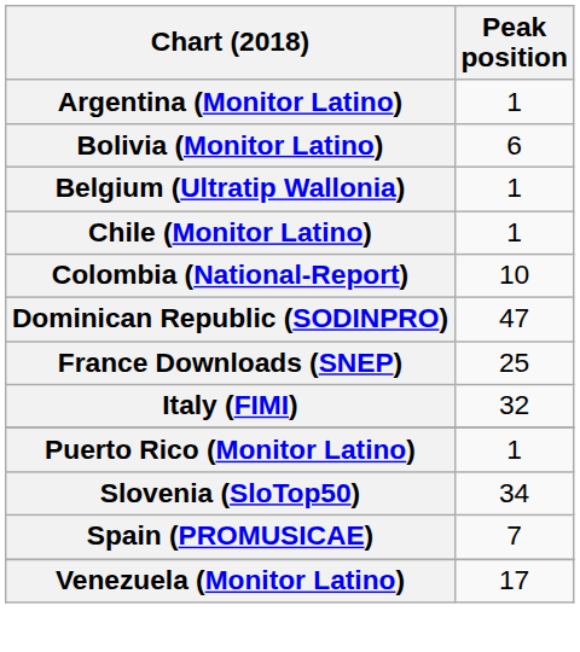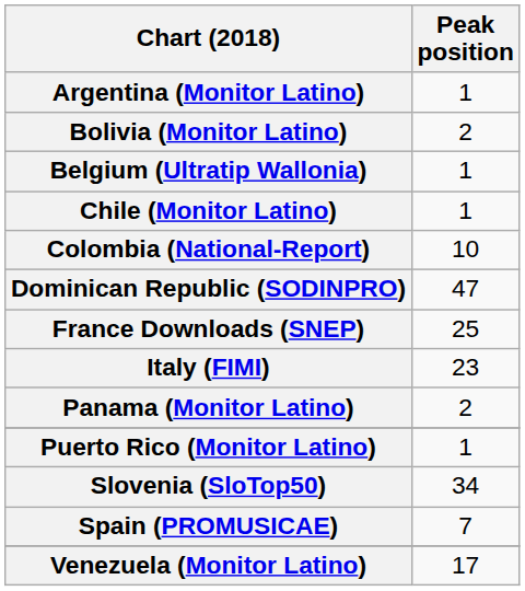Bolivia (Monitor Latino) | Peak position: 6 -> 2
Italy (FIMI) | Peak position: 32 -> 23
+ row: Panama (Monitor Latino) | 2
